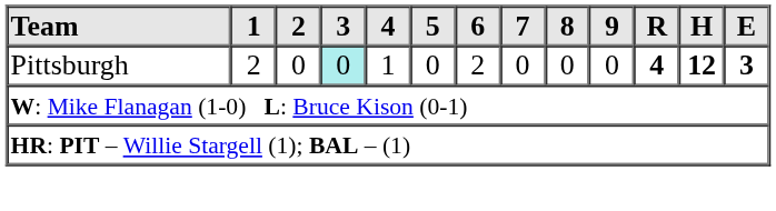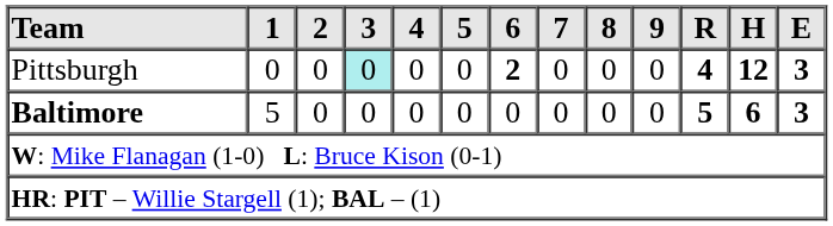Pittsburgh | 1: 2 -> 0
Pittsburgh | 4: 1 -> 0
Pittsburgh | 6: normal -> bold
+ row: Baltimore | 5 | 0 | 0 | 0 | 0 | 0 | 0 | 0 | 0 | 5 | 6 | 3
